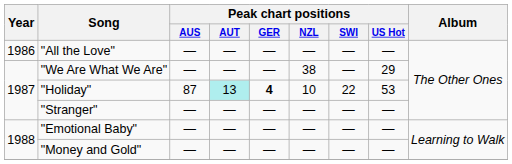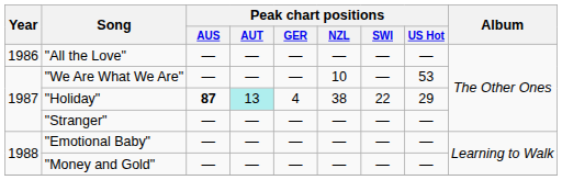"We Are What We Are" | Peak chart positions / NZL: 38 -> 10
"We Are What We Are" | Peak chart positions / US Hot: 29 -> 53
"Holiday" | Peak chart positions / AUS: normal -> bold
"Holiday" | Peak chart positions / GER: bold -> normal
"Holiday" | Peak chart positions / NZL: 10 -> 38
"Holiday" | Peak chart positions / US Hot: 53 -> 29
